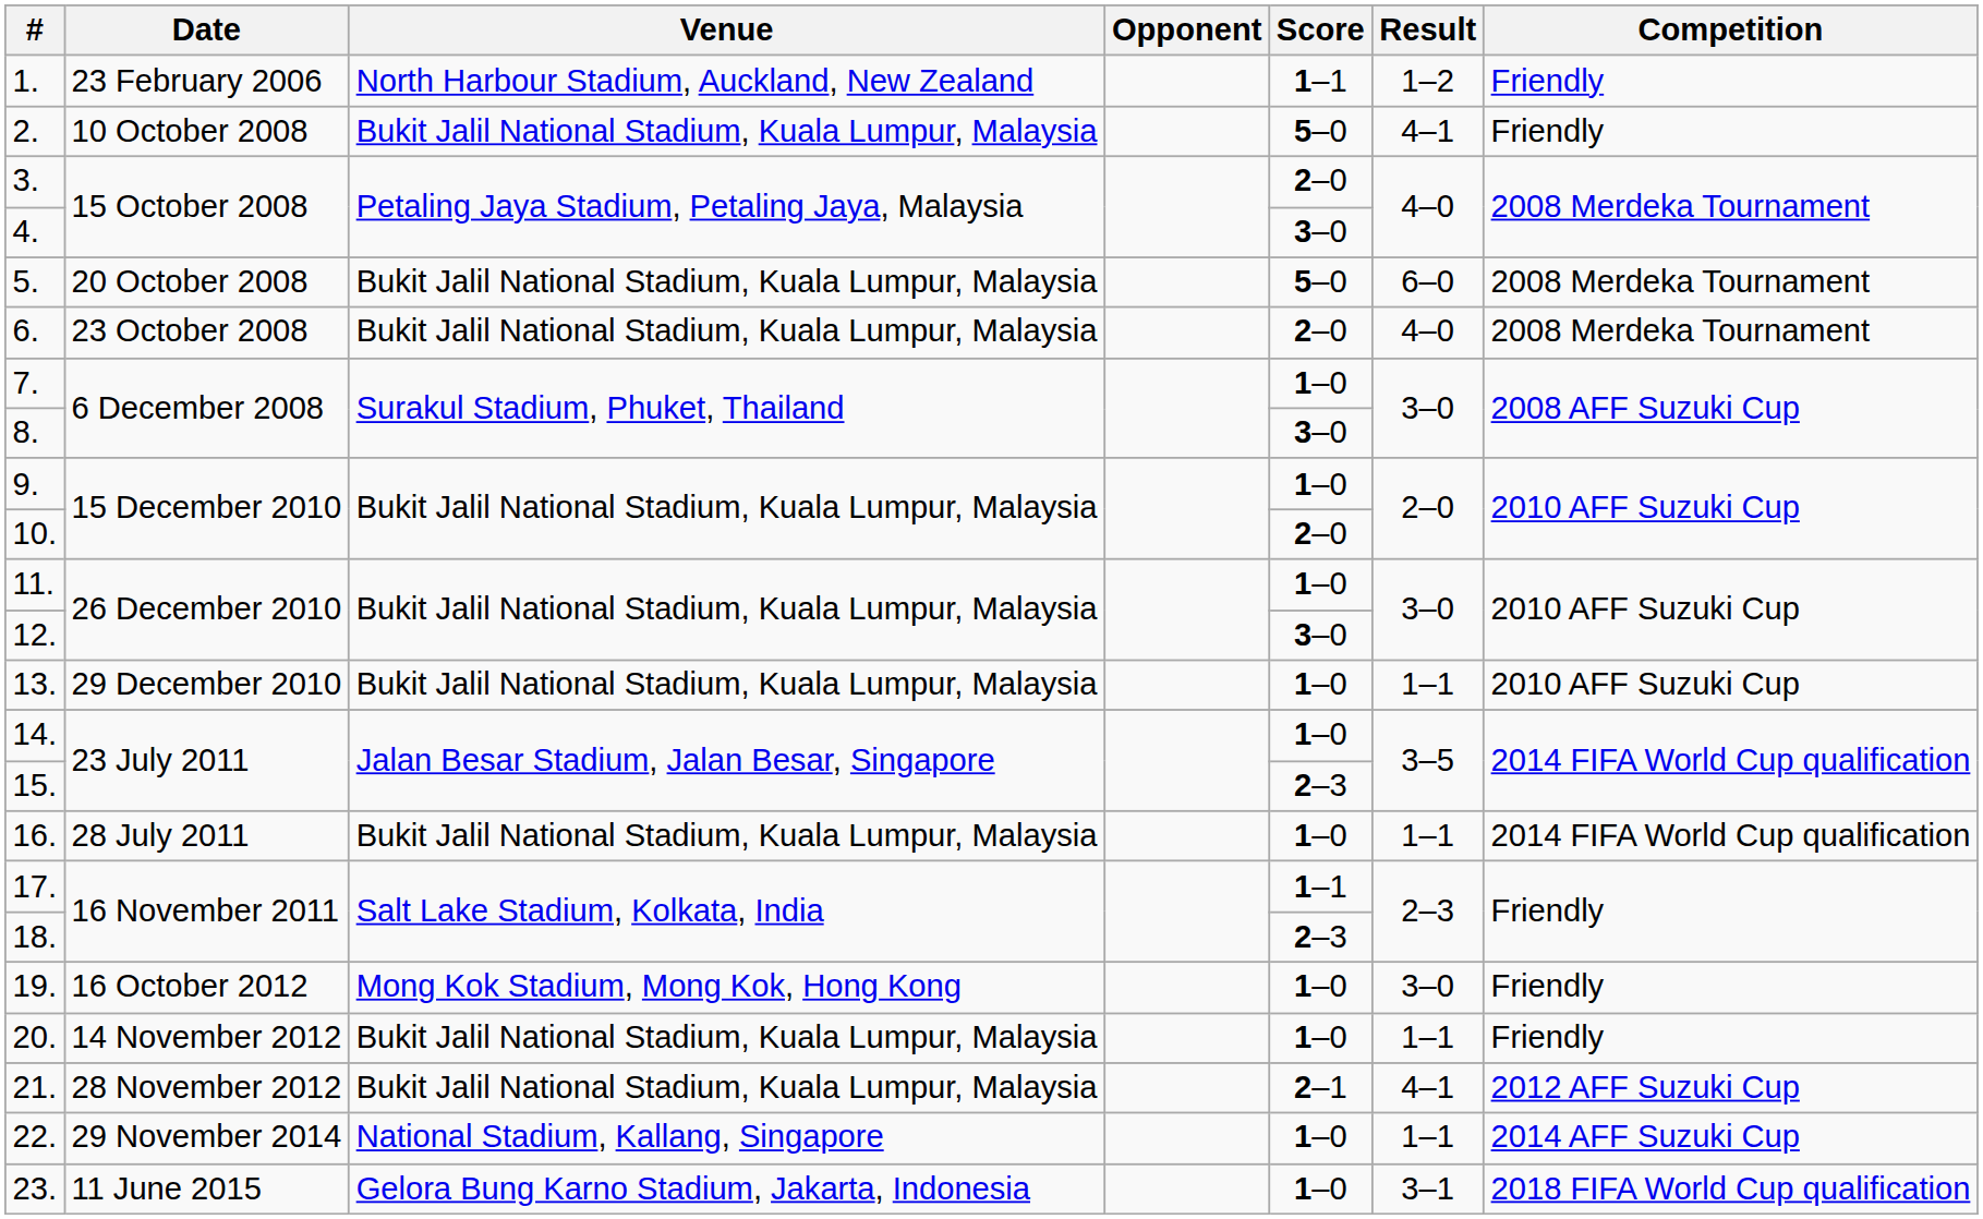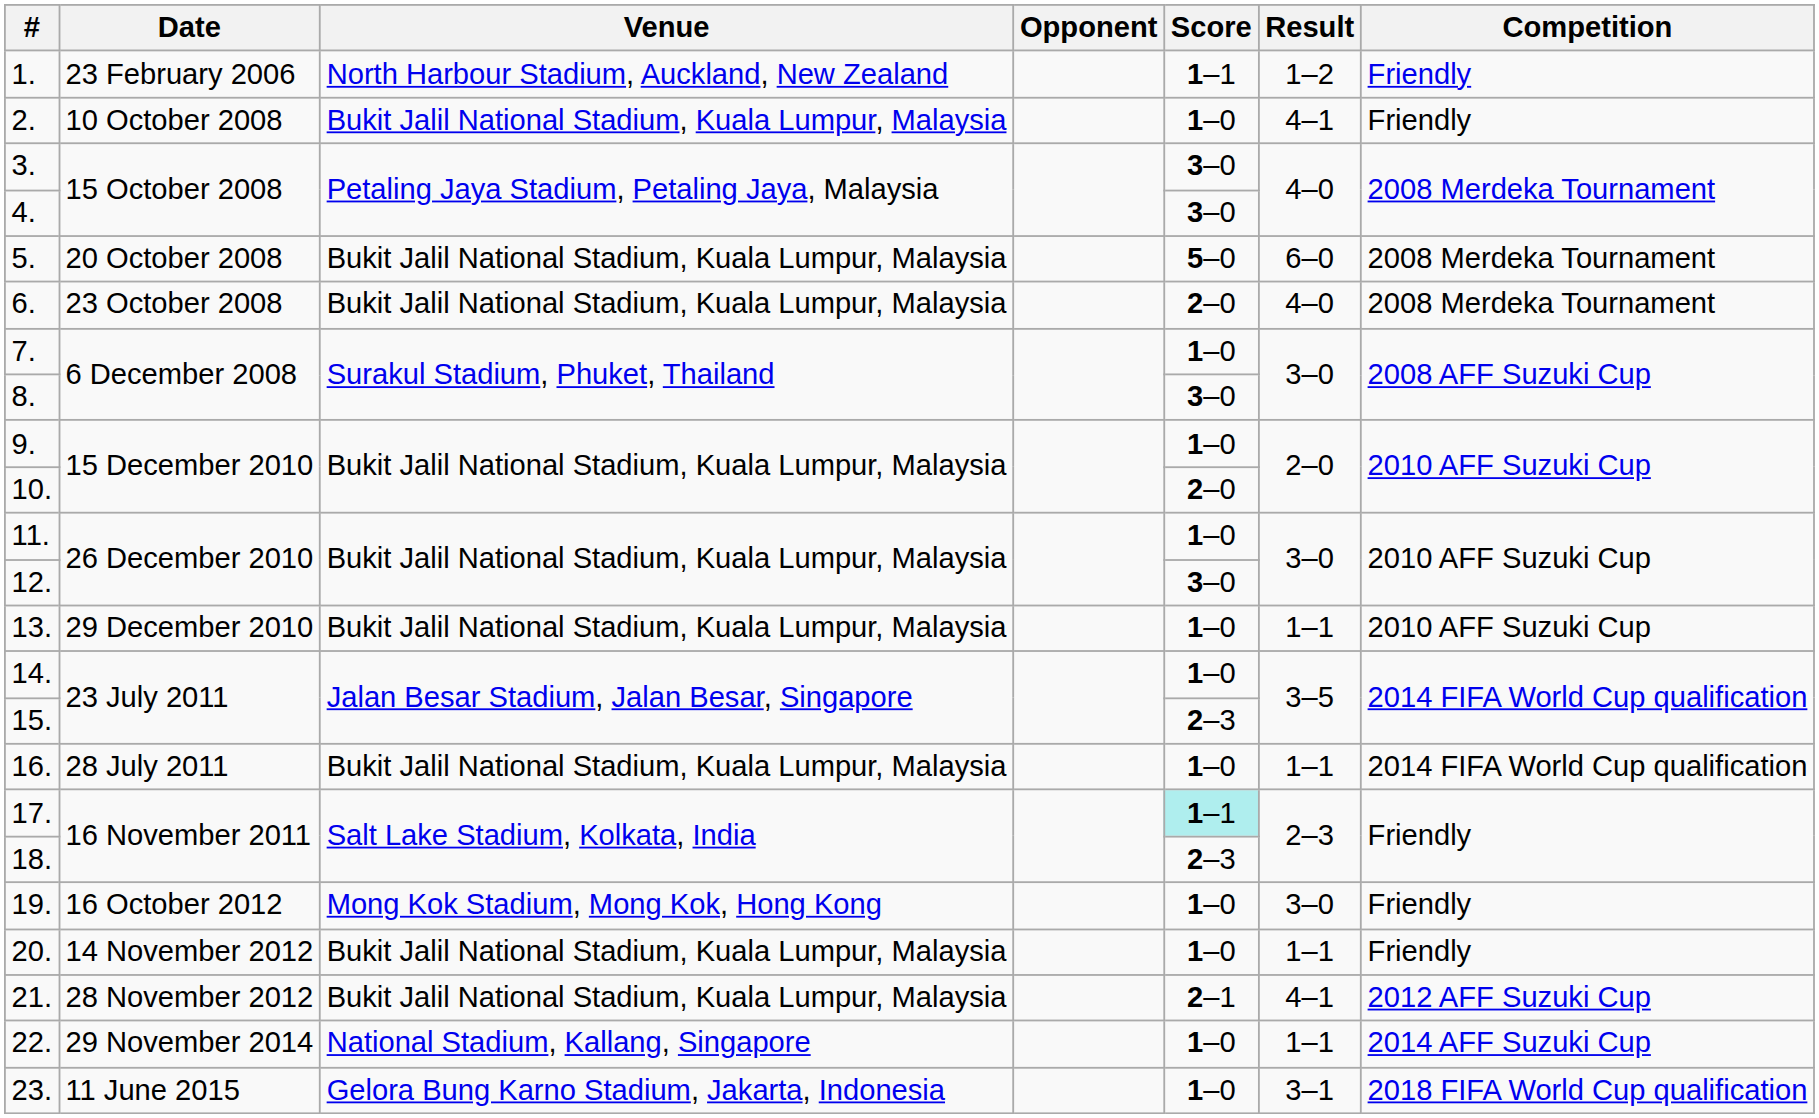2. | Score: 5–0 -> 1–0
3. | Score: 2–0 -> 3–0
17. | Score: no background -> paleturquoise background
